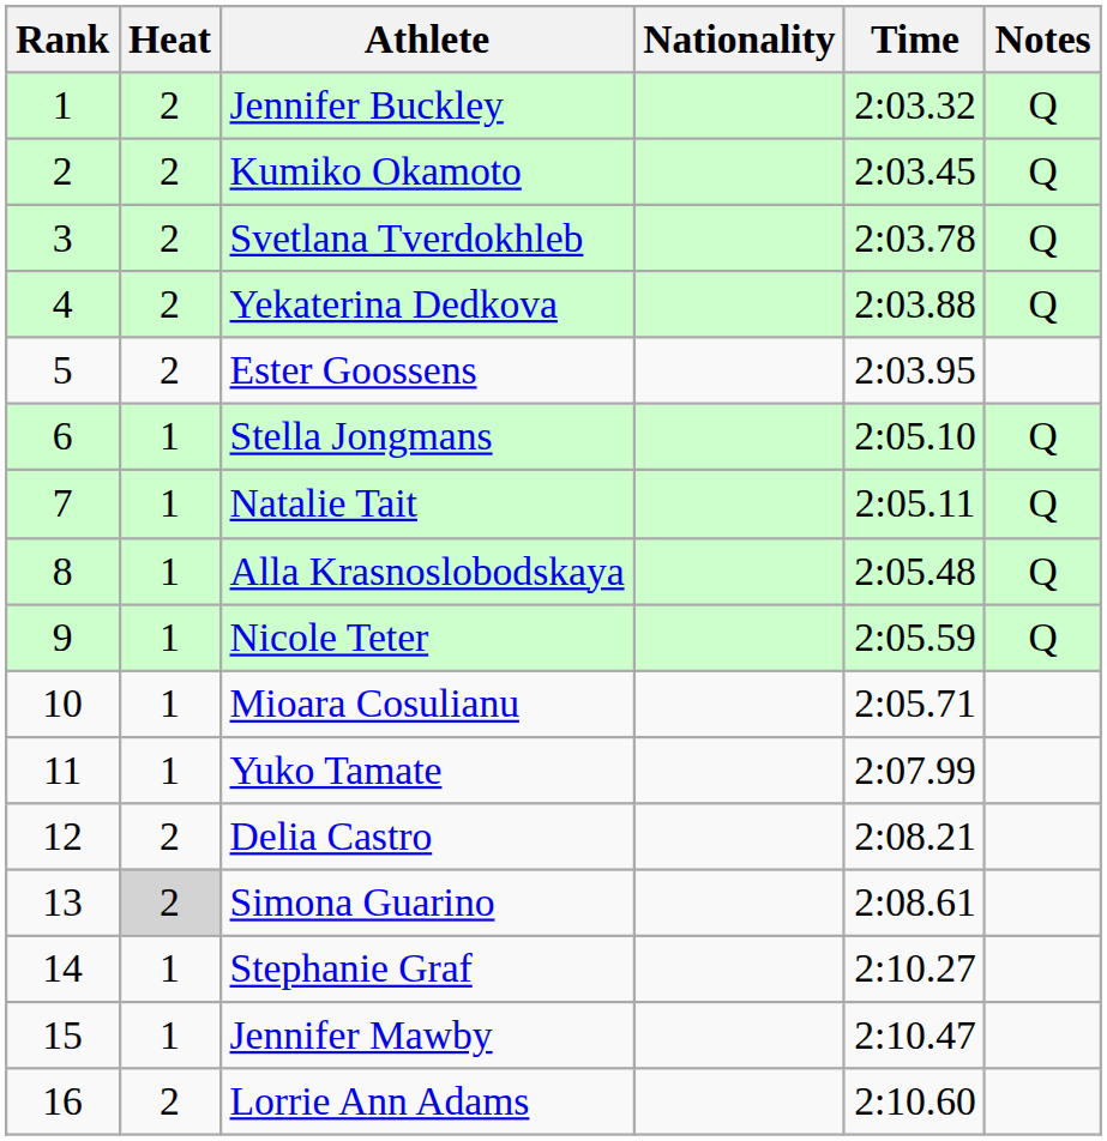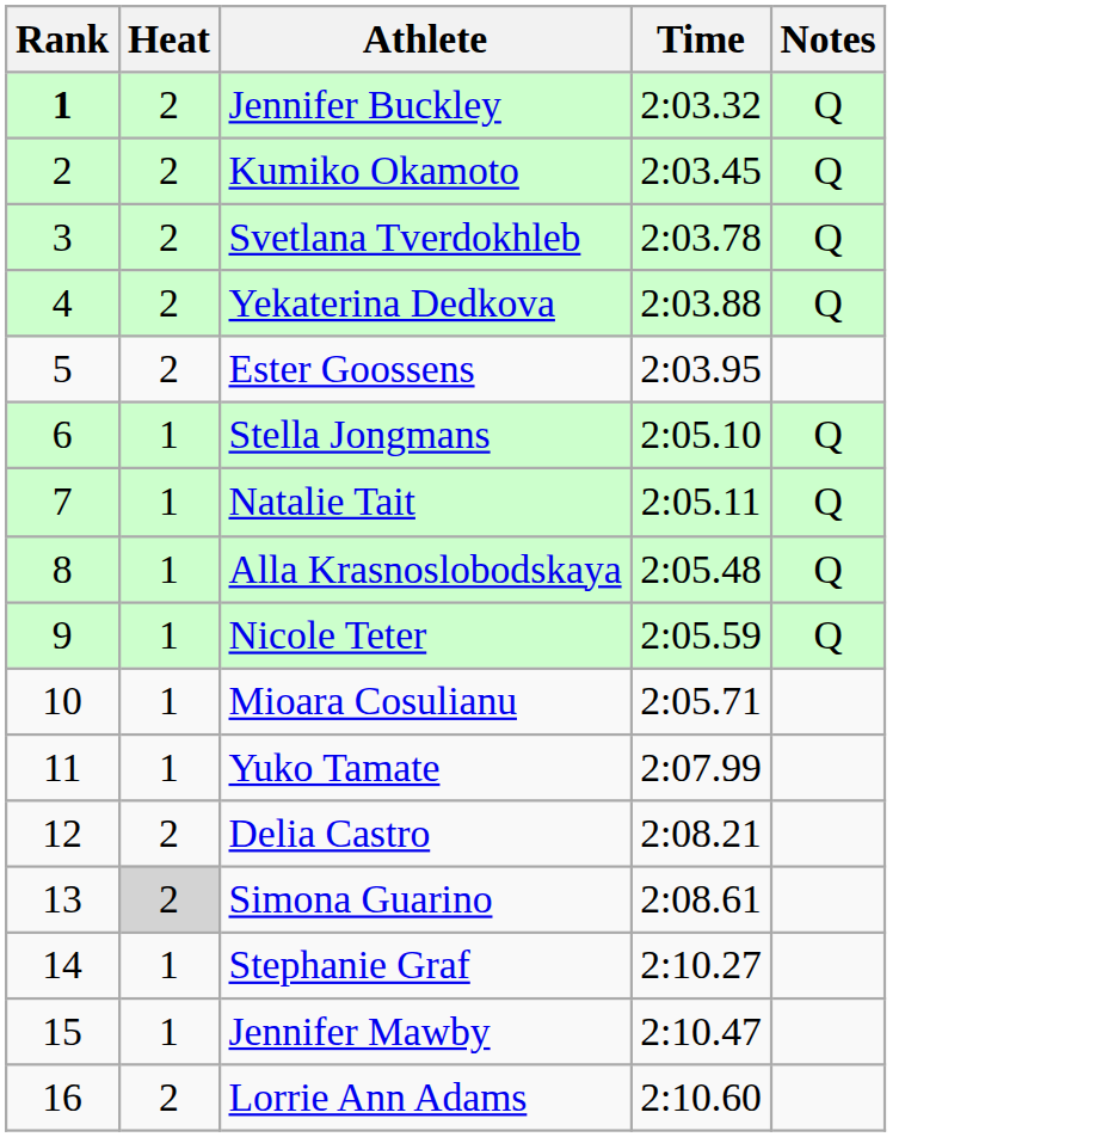- column: Nationality
Jennifer Buckley | Rank: normal -> bold
